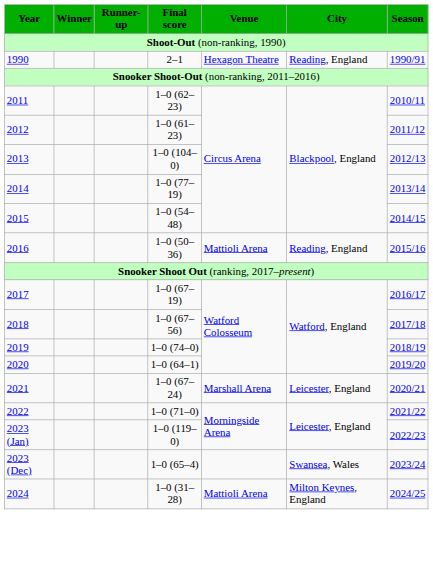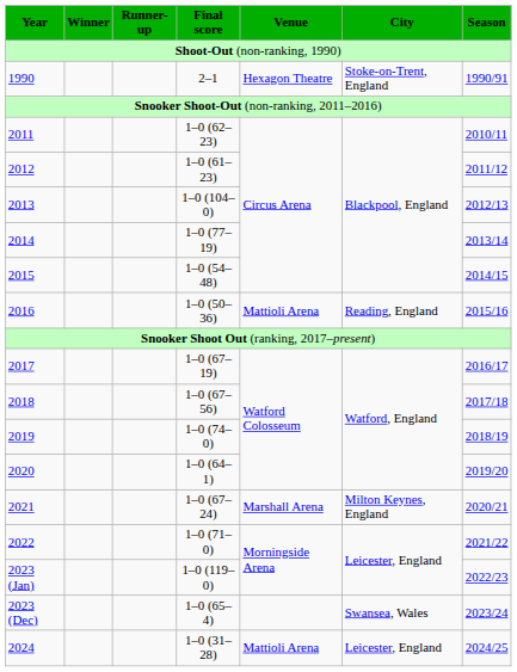1990 | City: Reading, England -> Stoke-on-Trent, England
2021 | City: Leicester, England -> Milton Keynes, England
2024 | City: Milton Keynes, England -> Leicester, England
